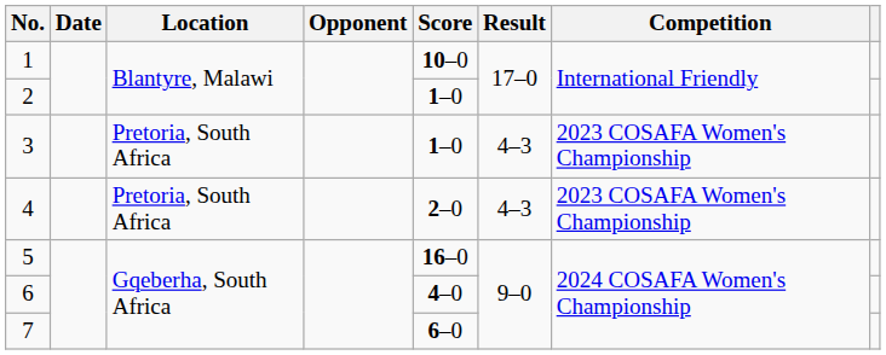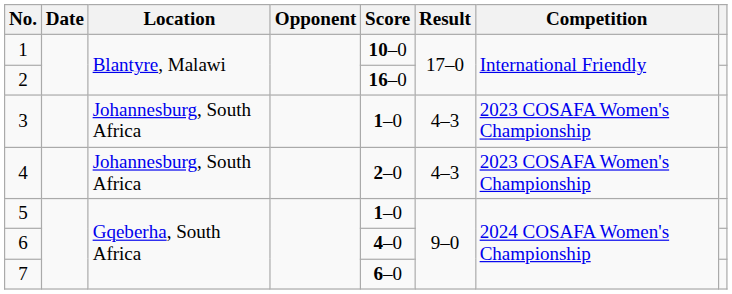2 | Score: 1–0 -> 16–0
3 | Location: Pretoria, South Africa -> Johannesburg, South Africa
4 | Location: Pretoria, South Africa -> Johannesburg, South Africa
5 | Score: 16–0 -> 1–0
